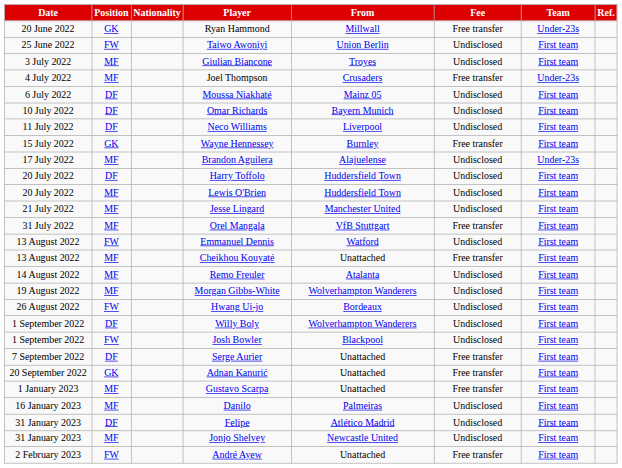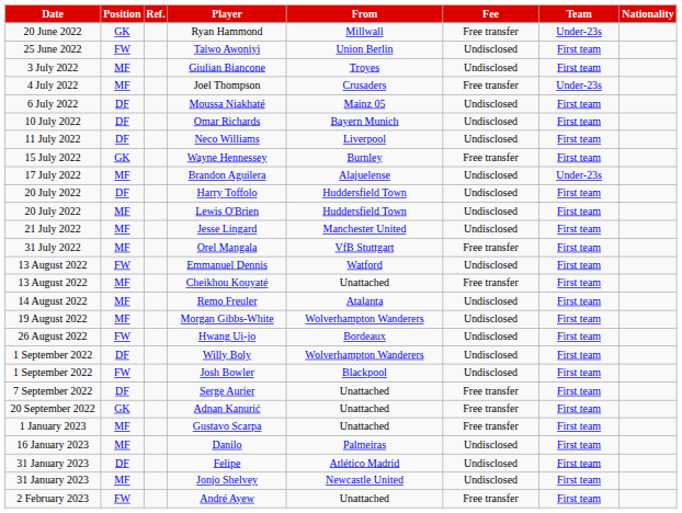columns swapped: Nationality <-> Ref.
